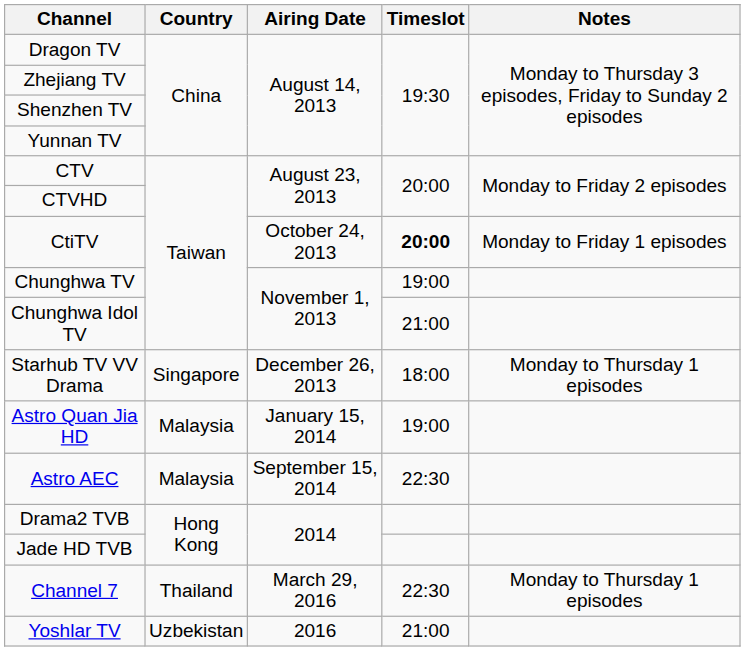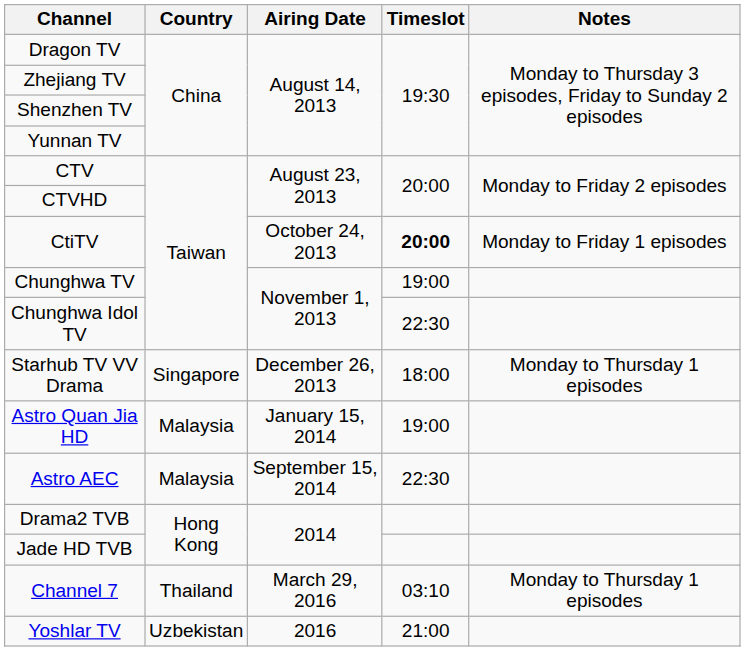Chunghwa Idol TV | Timeslot: 21:00 -> 22:30
Channel 7 | Timeslot: 22:30 -> 03:10
